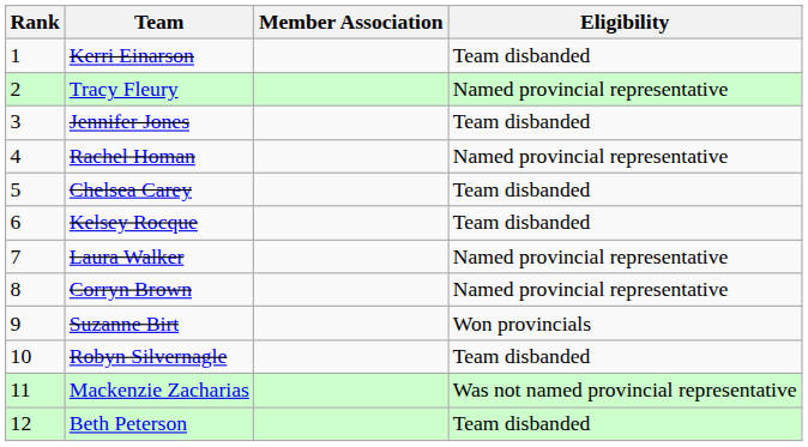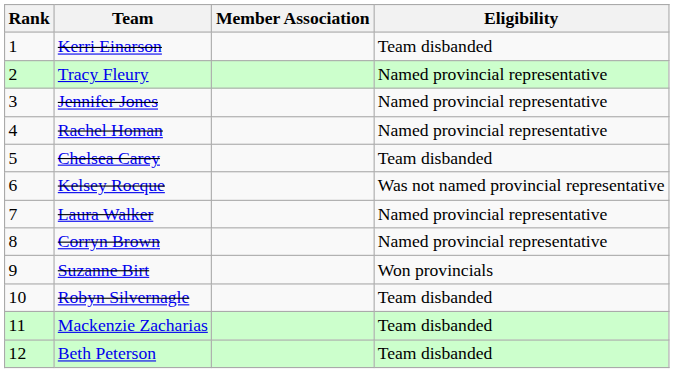Jennifer Jones | Eligibility: Team disbanded -> Named provincial representative
Kelsey Rocque | Eligibility: Team disbanded -> Was not named provincial representative
Mackenzie Zacharias | Eligibility: Was not named provincial representative -> Team disbanded
